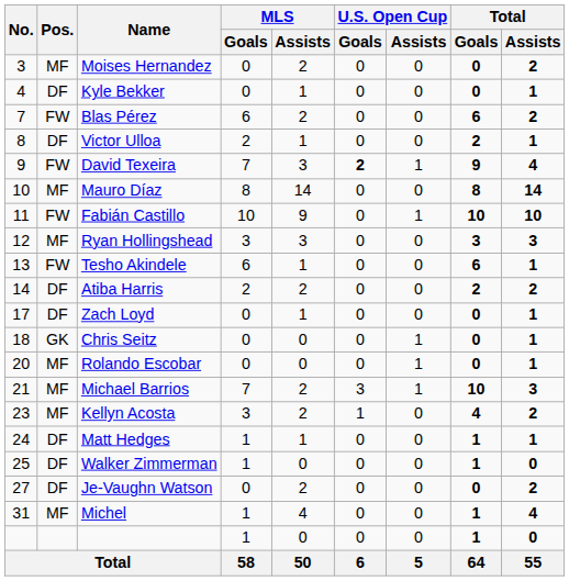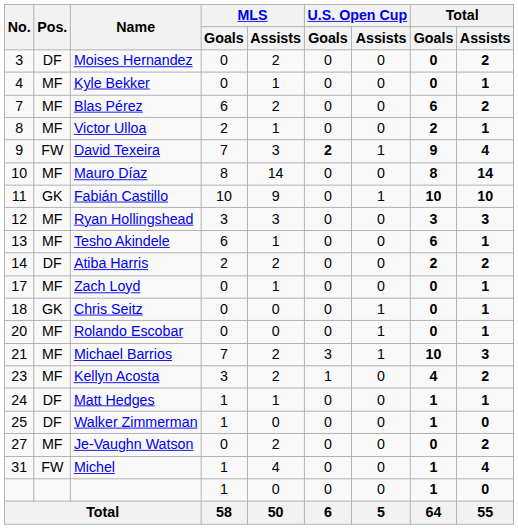Moises Hernandez | Pos.: MF -> DF
Kyle Bekker | Pos.: DF -> MF
Blas Pérez | Pos.: FW -> MF
Victor Ulloa | Pos.: DF -> MF
Fabián Castillo | Pos.: FW -> GK
Tesho Akindele | Pos.: FW -> MF
Zach Loyd | Pos.: DF -> MF
Je-Vaughn Watson | Pos.: DF -> MF
Michel | Pos.: MF -> FW
